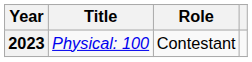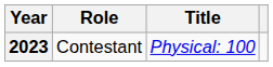columns swapped: Title <-> Role
